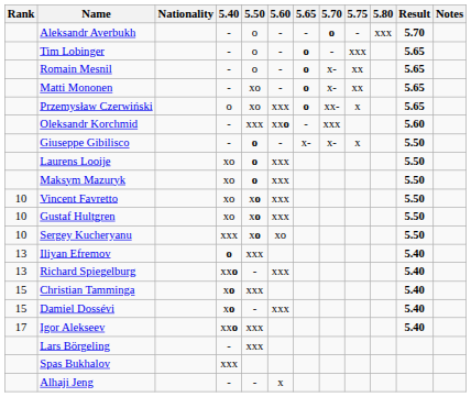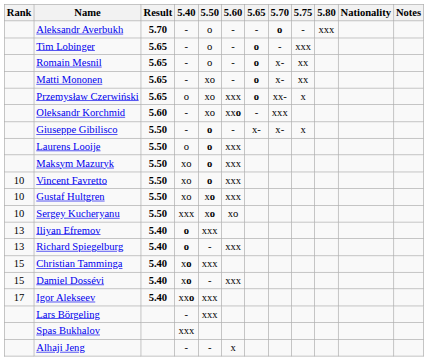columns swapped: Nationality <-> Result
Oleksandr Korchmid | 5.50: xxx -> xo
Laurens Looije | 5.40: xo -> o
Vincent Favretto | 5.50: xo -> o
Richard Spiegelburg | 5.40: xxo -> o
